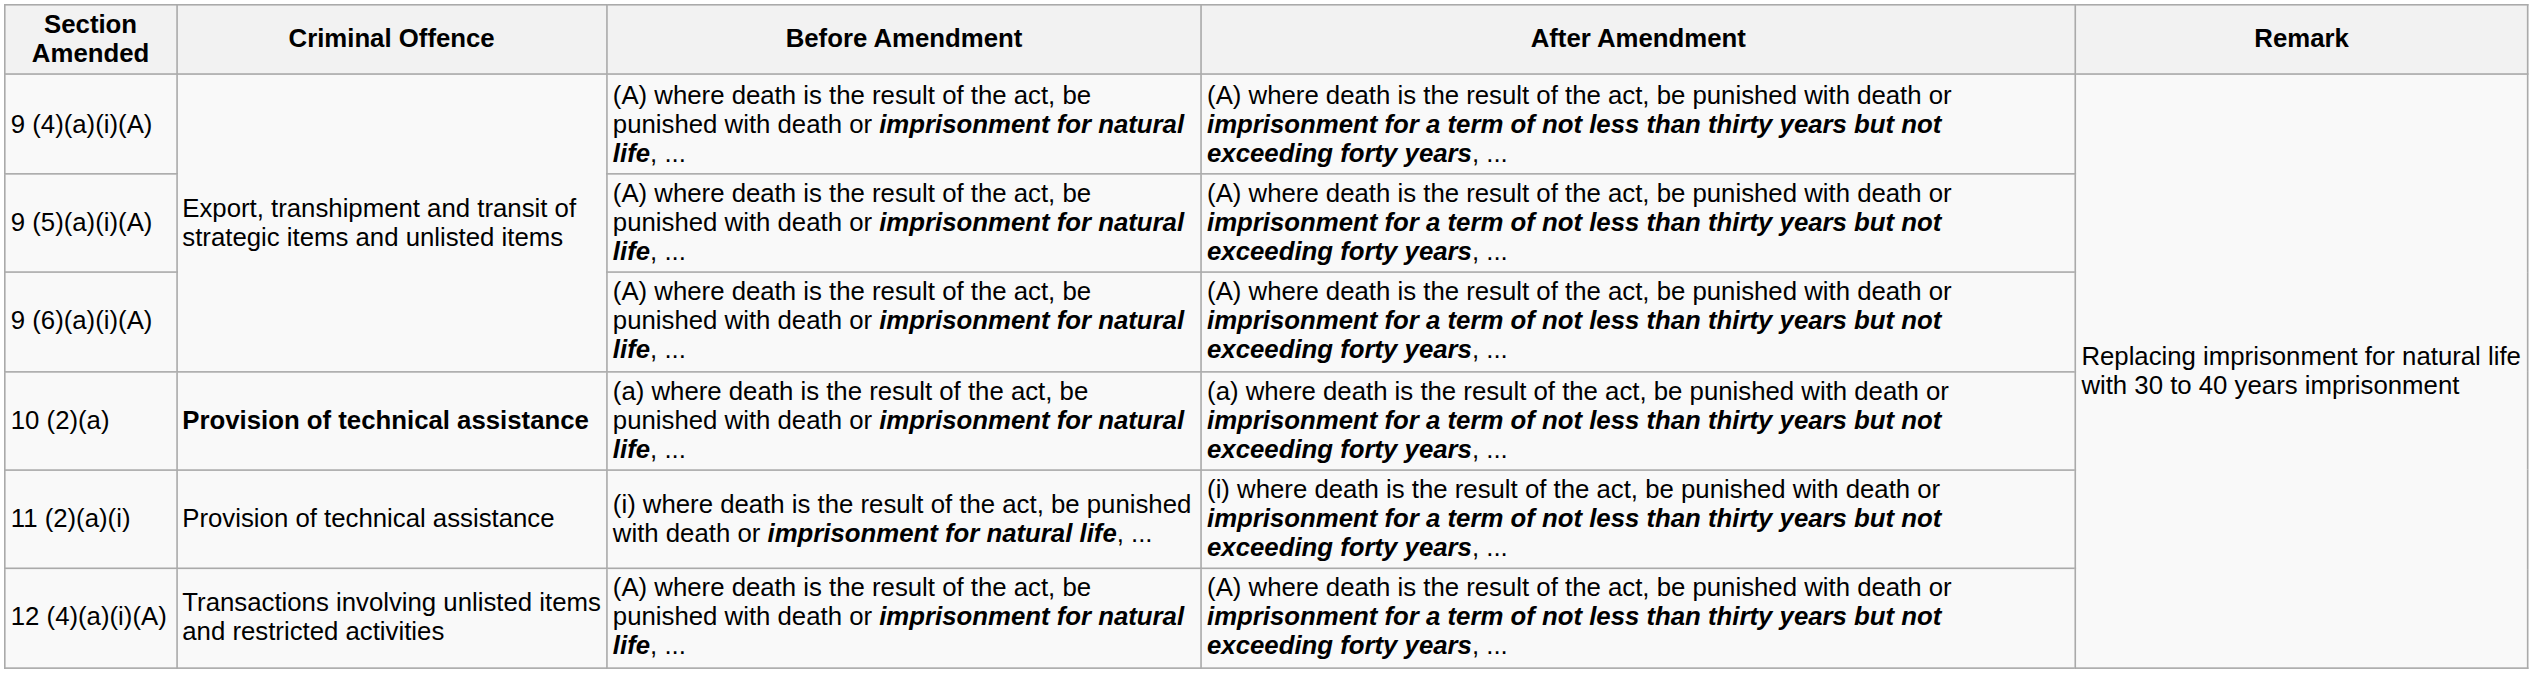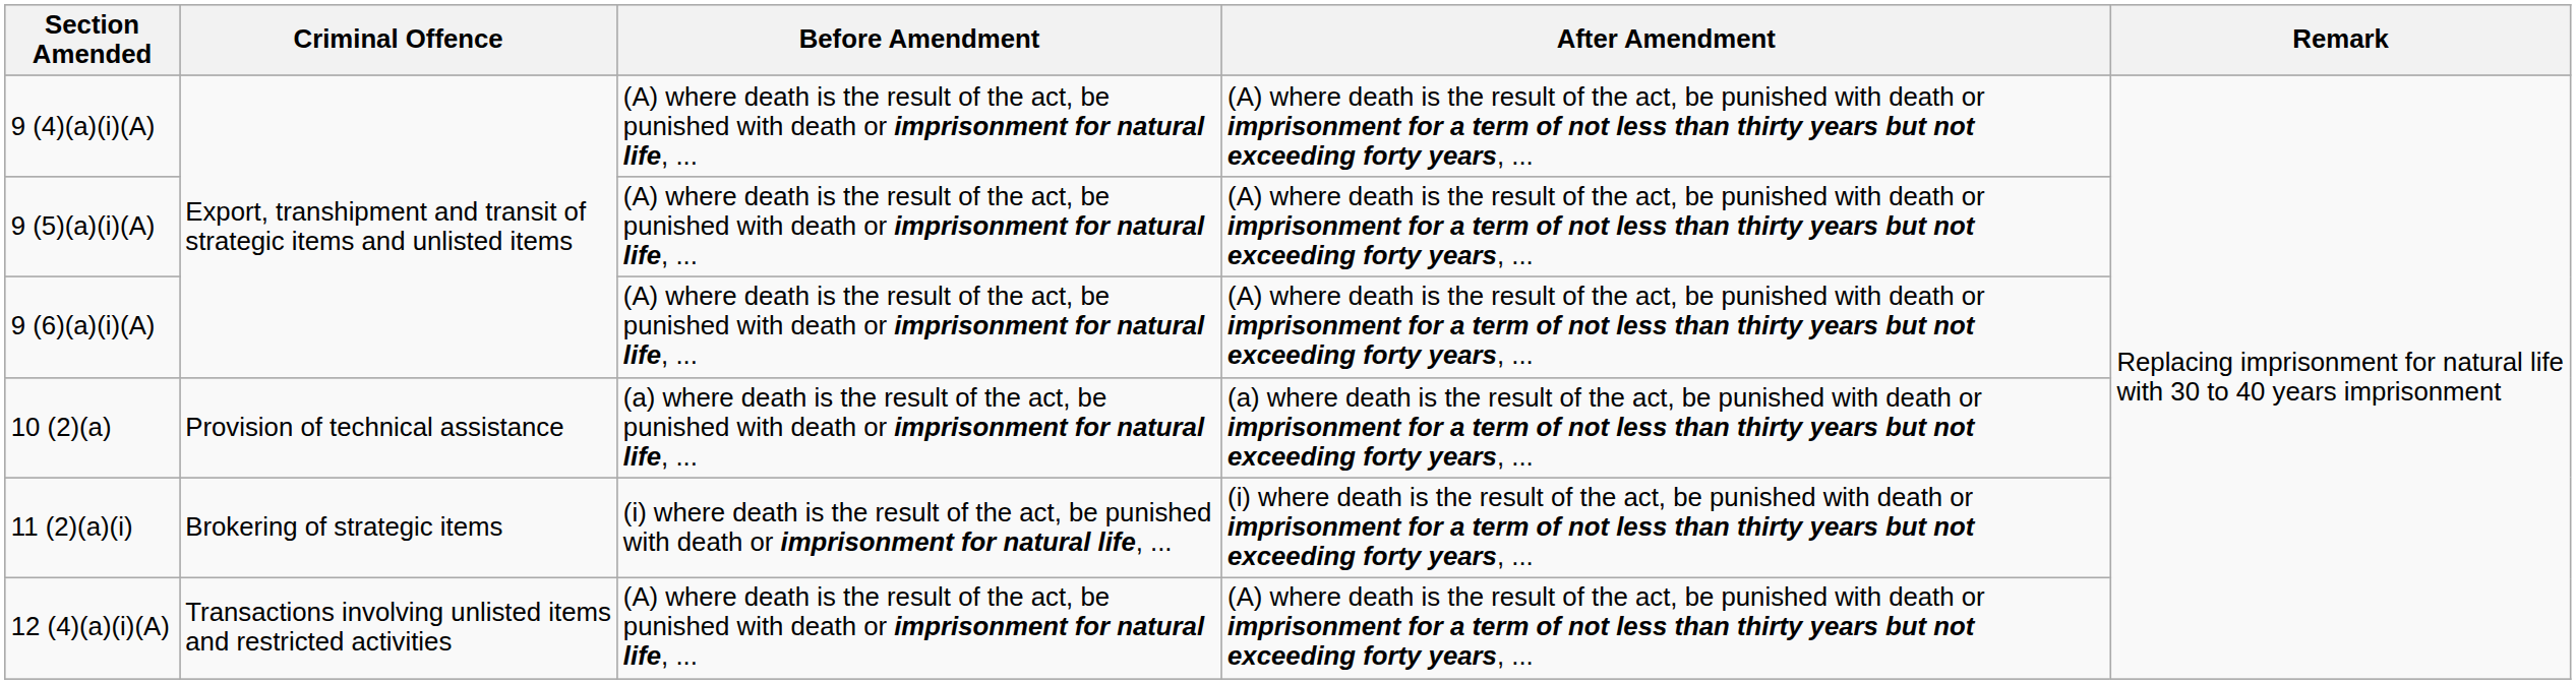10 (2)(a) | Criminal Offence: bold -> normal
11 (2)(a)(i) | Criminal Offence: Provision of technical assistance -> Brokering of strategic items
